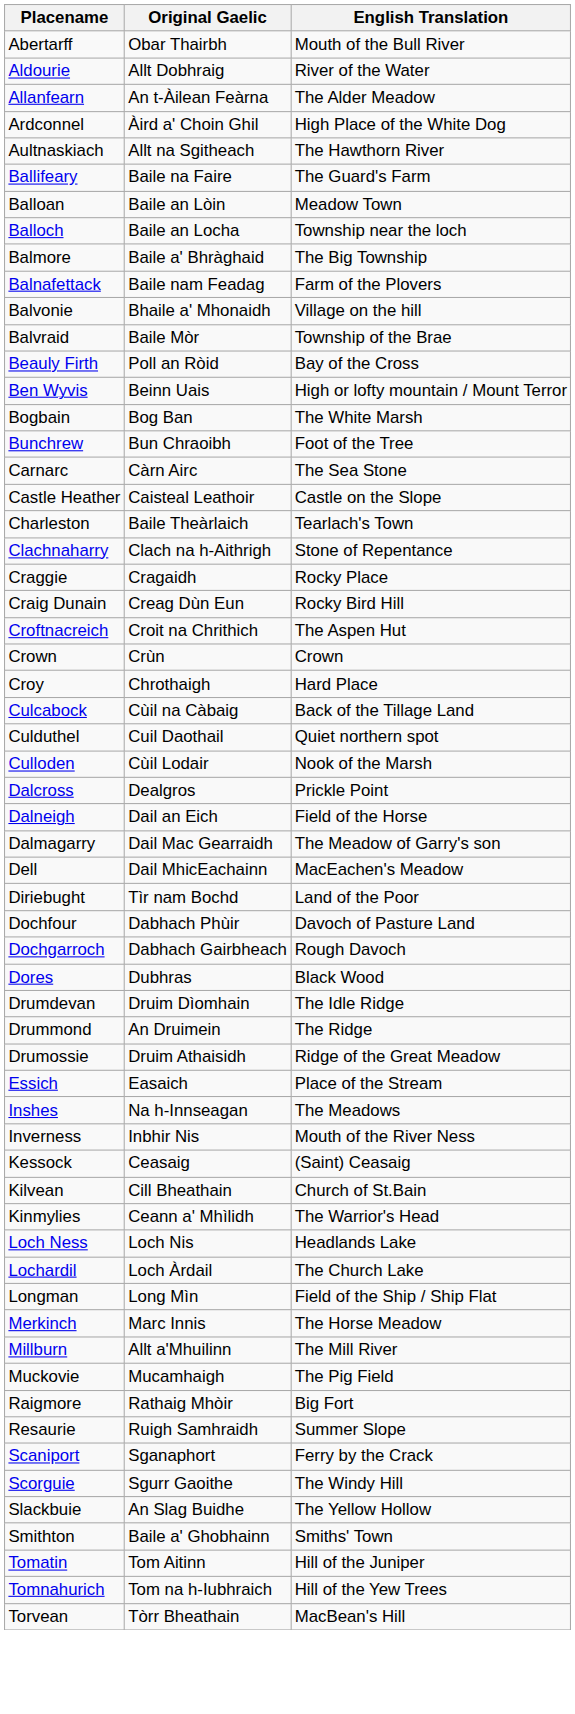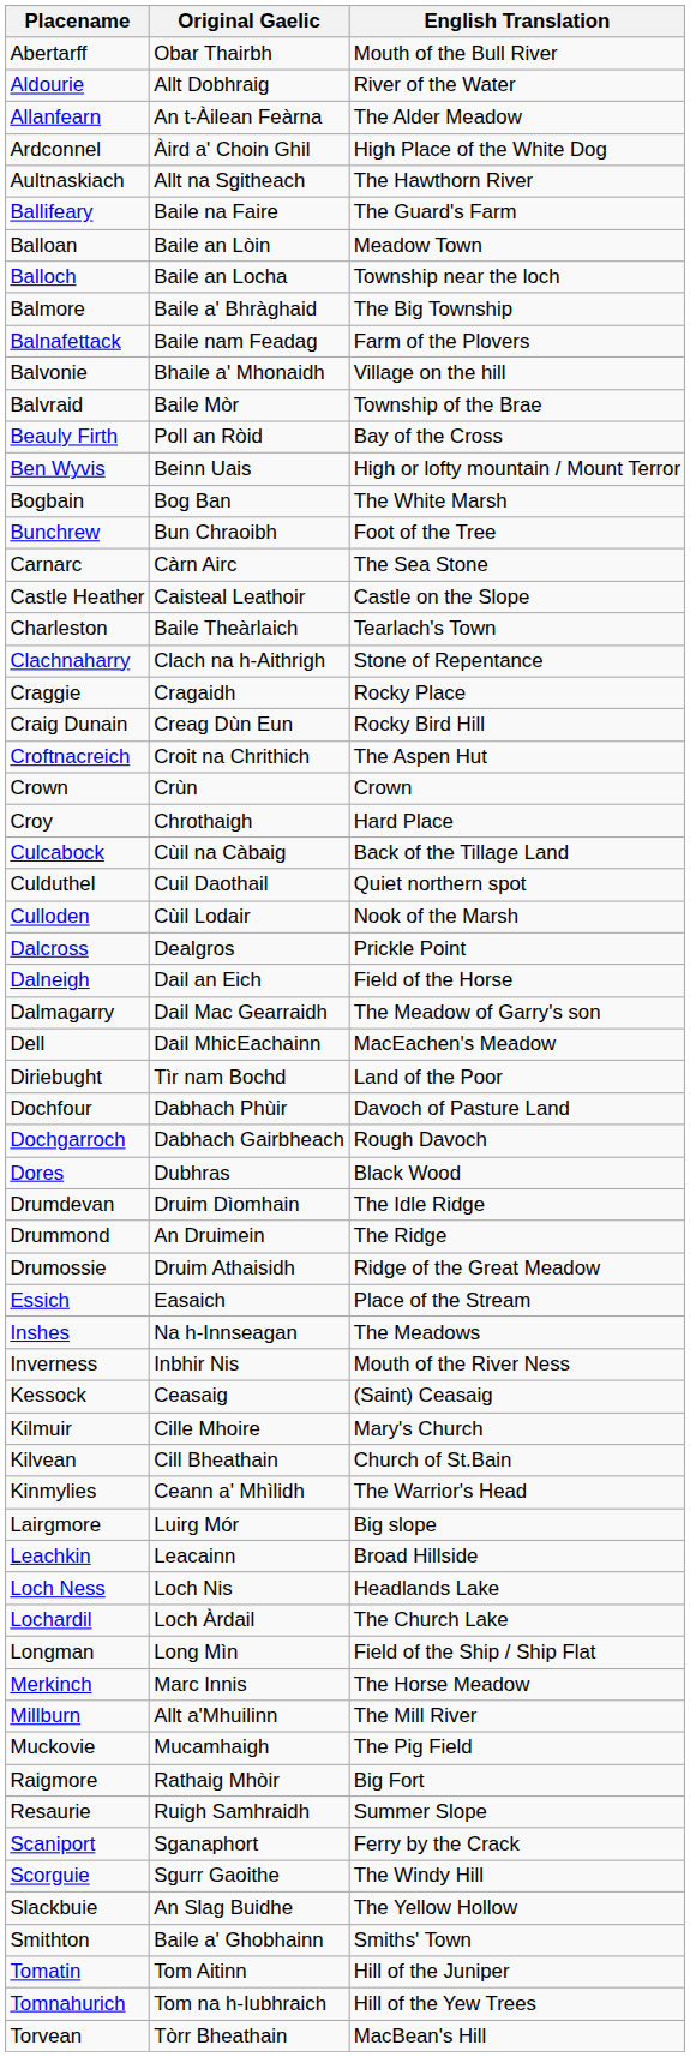+ row: Kilmuir | Cille Mhoire | Mary's Church
+ row: Lairgmore | Luirg Mór | Big slope
+ row: Leachkin | Leacainn | Broad Hillside
